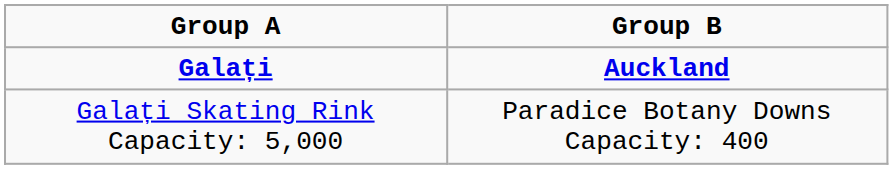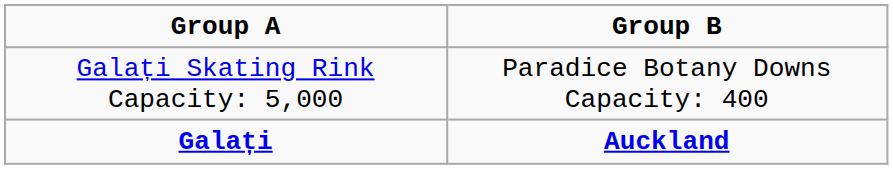rows swapped: Galați <-> Galați Skating Rink Capacity: 5,000
